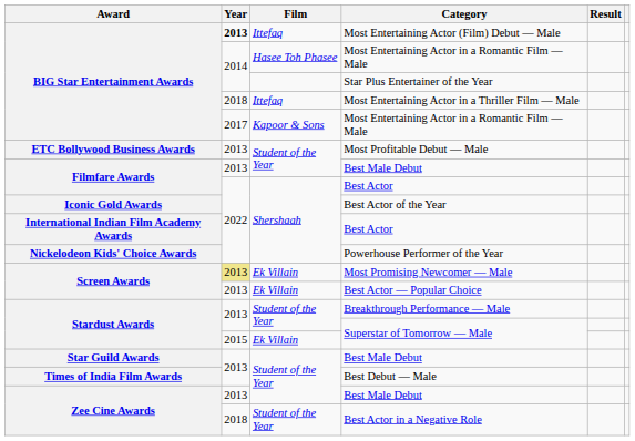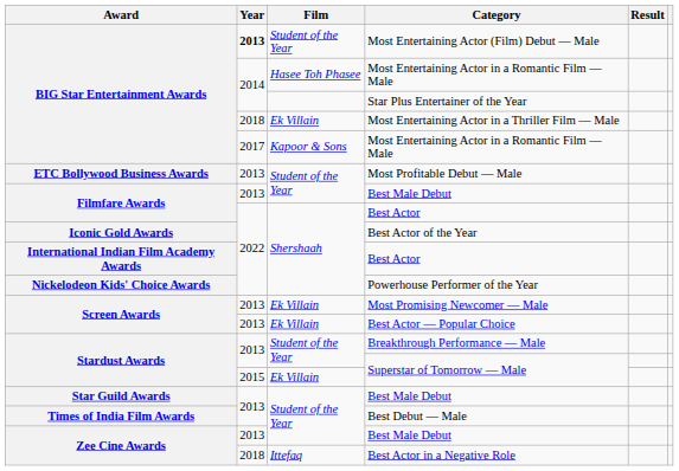Most Entertaining Actor (Film) Debut — Male | Film: Ittefaq -> Student of the Year
Most Entertaining Actor in a Thriller Film — Male | Film: Ittefaq -> Ek Villain
Most Promising Newcomer — Male | Year: khaki background -> no background
Best Actor in a Negative Role | Film: Student of the Year -> Ittefaq
